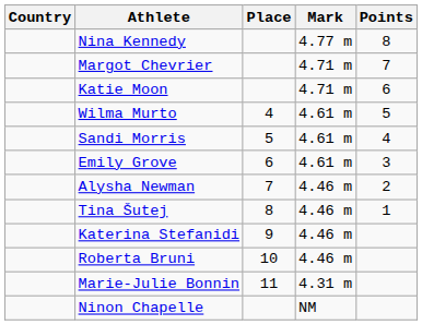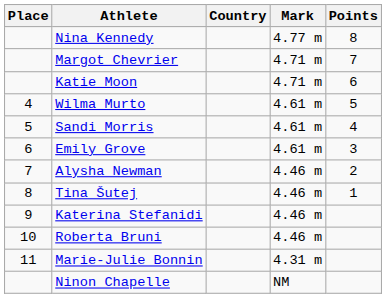columns swapped: Place <-> Country
